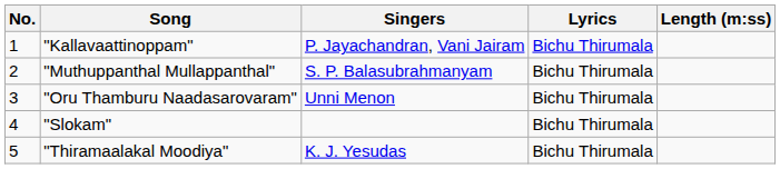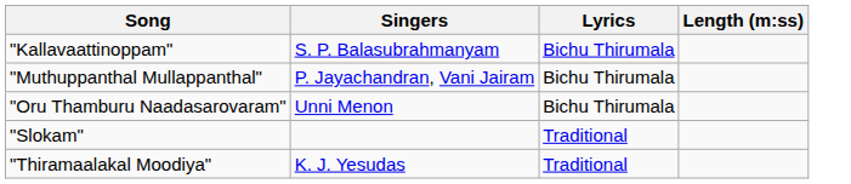- column: No. | 1 | 2 | 3 | 4 | 5
"Kallavaattinoppam" | Singers: P. Jayachandran, Vani Jairam -> S. P. Balasubrahmanyam
"Muthuppanthal Mullappanthal" | Singers: S. P. Balasubrahmanyam -> P. Jayachandran, Vani Jairam
"Slokam" | Lyrics: Bichu Thirumala -> Traditional
"Thiramaalakal Moodiya" | Lyrics: Bichu Thirumala -> Traditional
